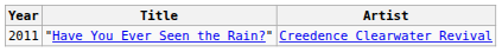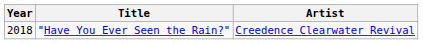"Have You Ever Seen the Rain?" | Year: 2011 -> 2018
